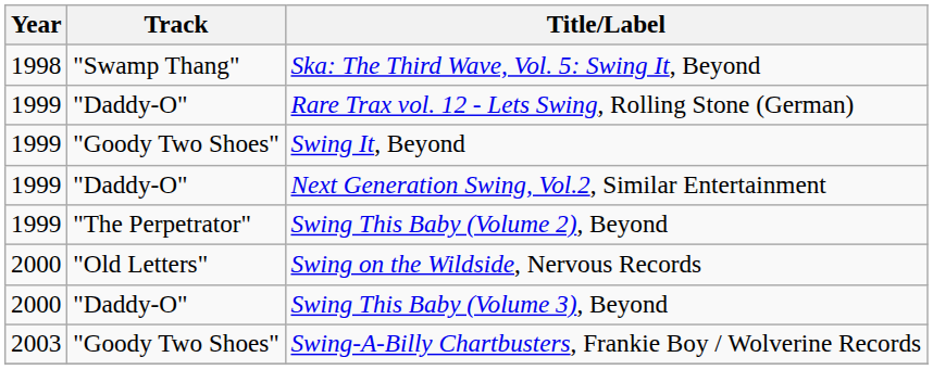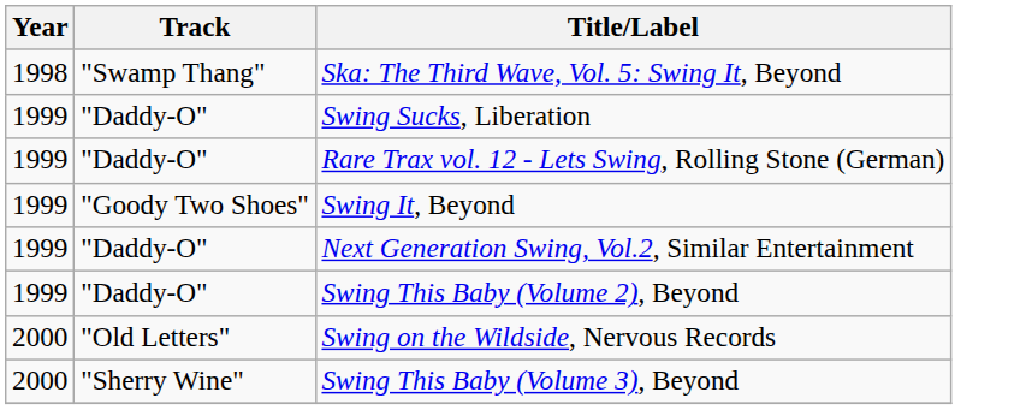+ row: 1999 | "Daddy-O" | Swing Sucks, Liberation
Swing This Baby (Volume 2), Beyond | Track: "The Perpetrator" -> "Daddy-O"
Swing This Baby (Volume 3), Beyond | Track: "Daddy-O" -> "Sherry Wine"
- row: 2003 | "Goody Two Shoes" | Swing-A-Billy Chartbusters, Frankie Boy / Wolverine Records
